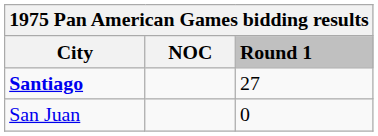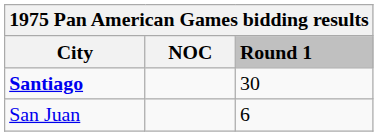Santiago | Round 1: 27 -> 30
San Juan | Round 1: 0 -> 6
